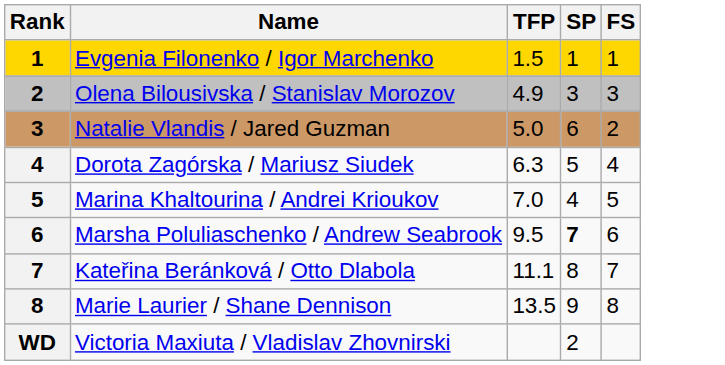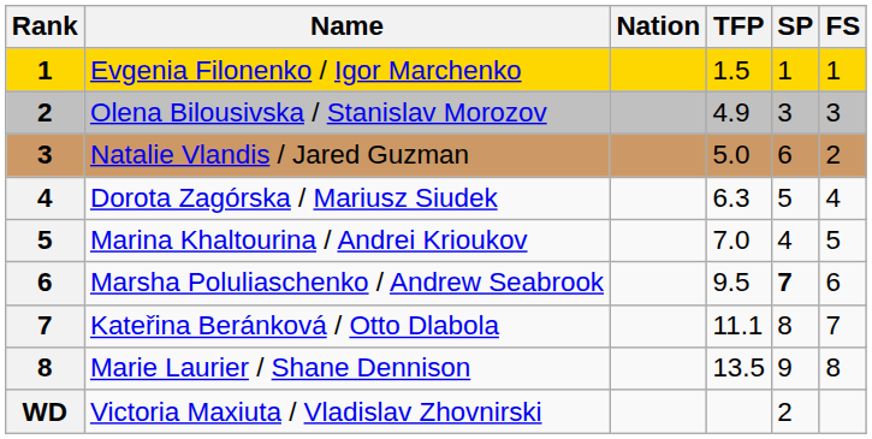+ column: Nation
